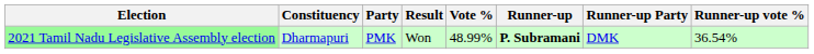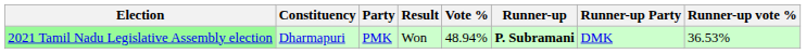2021 Tamil Nadu Legislative Assembly election | Vote %: 48.99% -> 48.94%
2021 Tamil Nadu Legislative Assembly election | Runner-up vote %: 36.54% -> 36.53%
